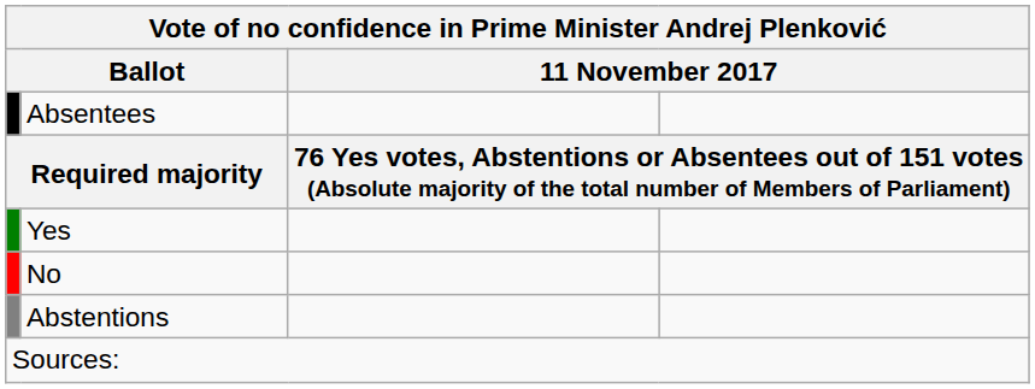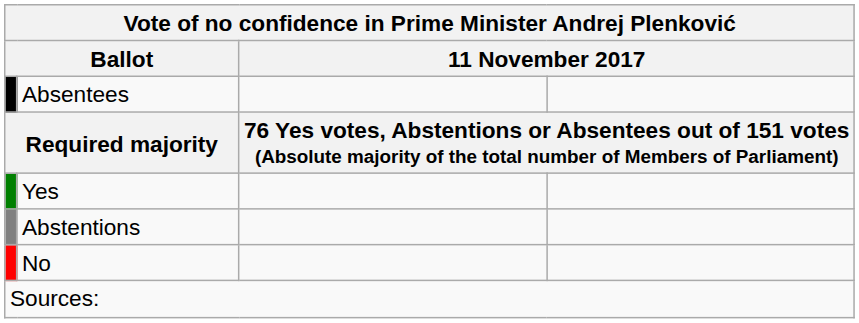rows swapped: No <-> Abstentions
